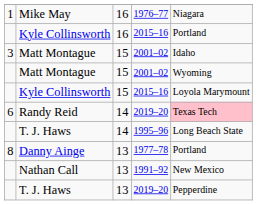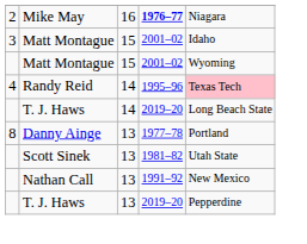Mike May | column 1: 1 -> 2
Mike May | column 4: normal -> bold
- row: Kyle Collinsworth | 16 | 2015–16 | Portland
- row: Kyle Collinsworth | 15 | 2015–16 | Loyola Marymount
Randy Reid | column 1: 6 -> 4
Randy Reid | column 4: 2019–20 -> 1995–96
T. J. Haws / 14 | column 4: 1995–96 -> 2019–20
+ row: Scott Sinek | 13 | 1981–82 | Utah State
